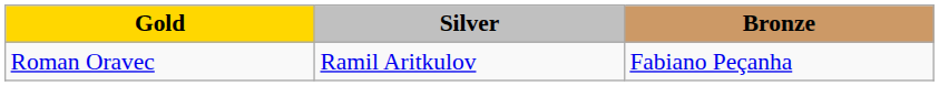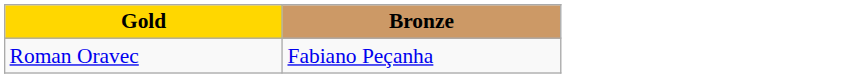- column: Silver | Ramil Aritkulov
